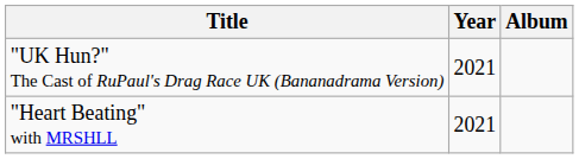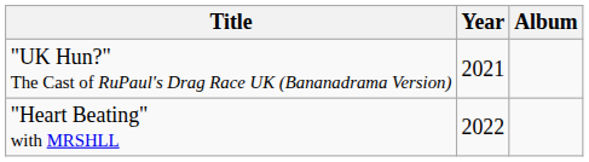"Heart Beating" with MRSHLL | Year: 2021 -> 2022
